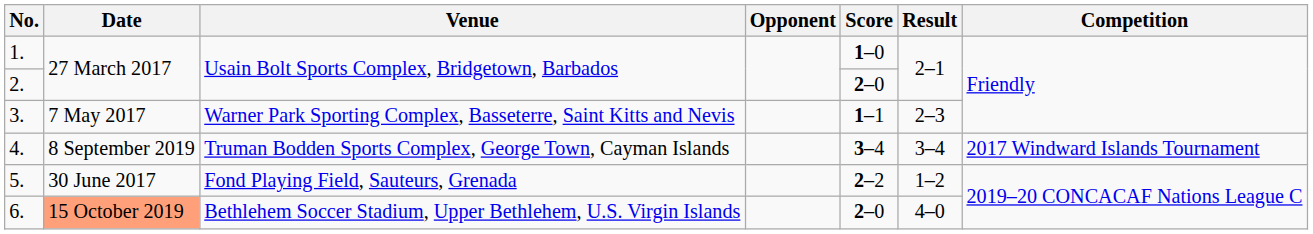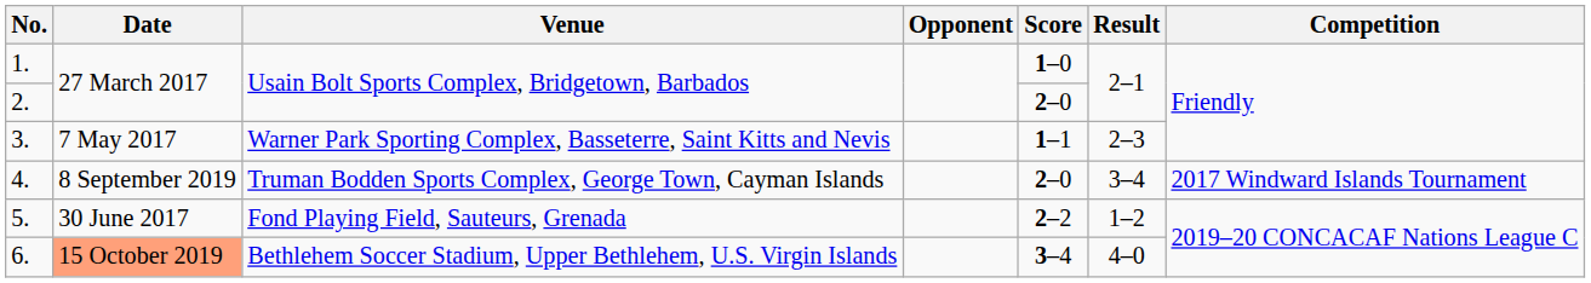4. | Score: 3–4 -> 2–0
6. | Score: 2–0 -> 3–4
